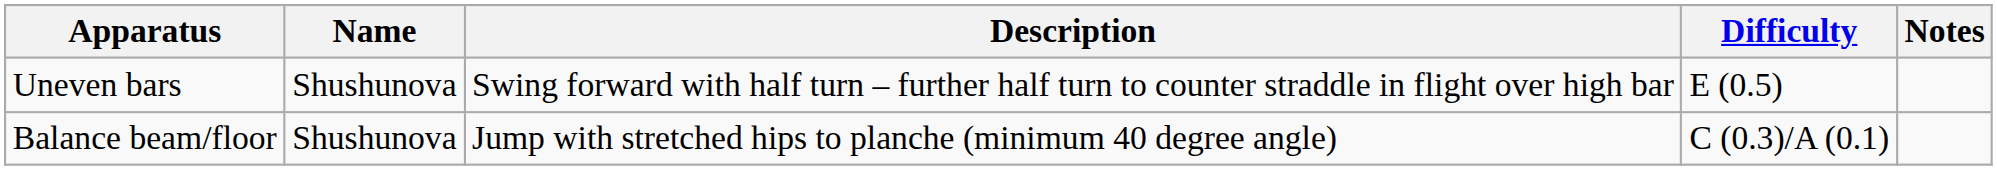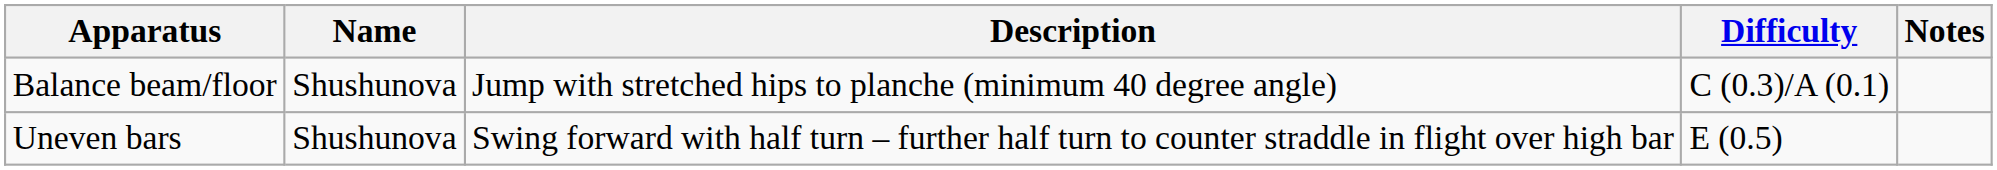rows swapped: Uneven bars <-> Balance beam/floor
